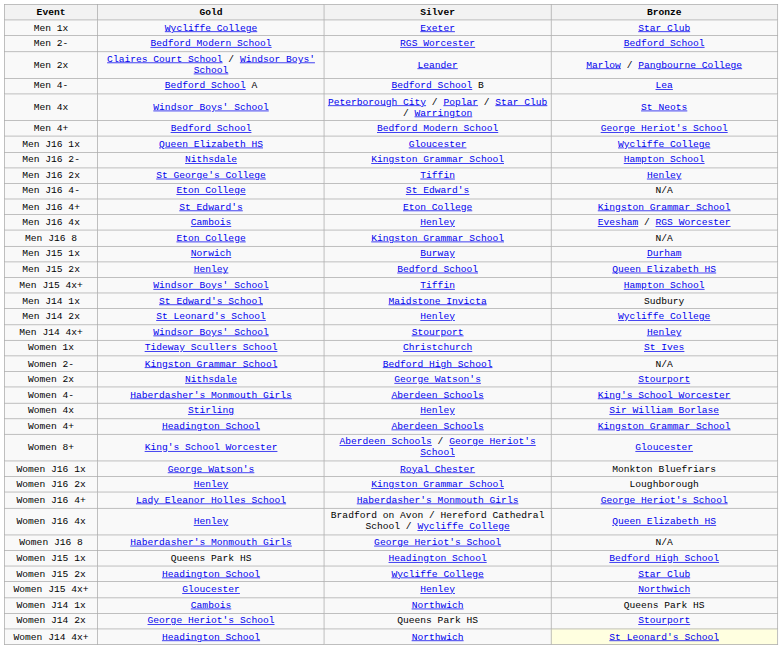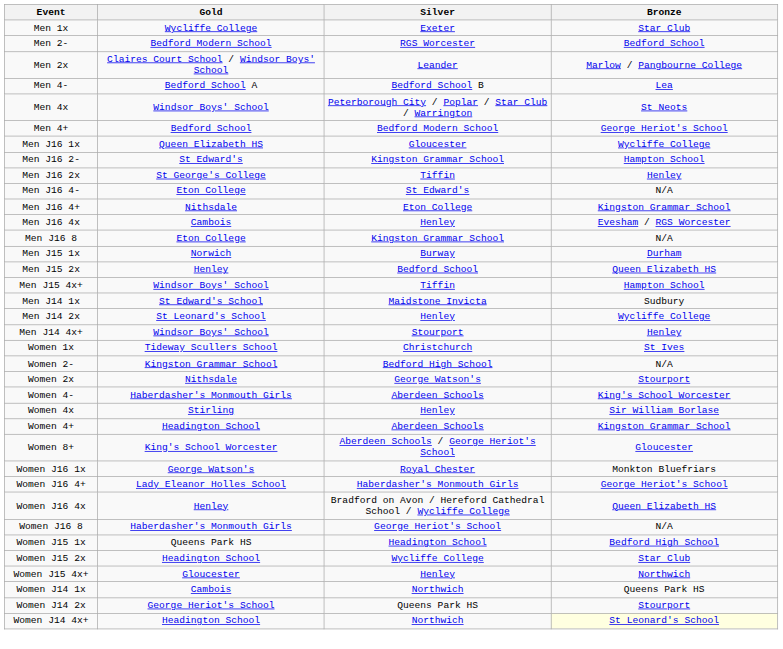Men J16 2- | Gold: Nithsdale -> St Edward's
Men J16 4+ | Gold: St Edward's -> Nithsdale
- row: Women J16 2x | Henley | Kingston Grammar School | Loughborough
